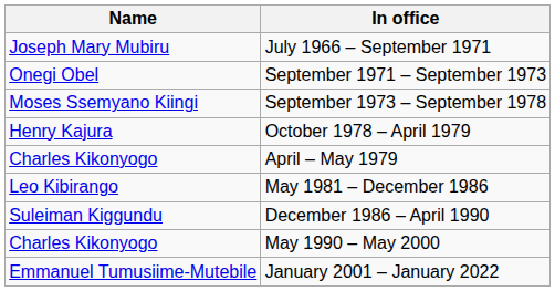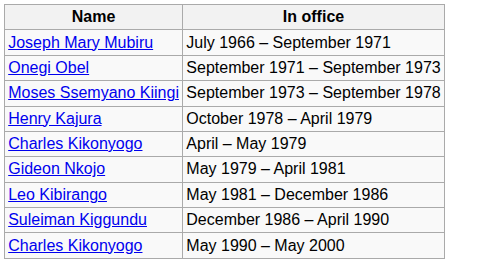+ row: Gideon Nkojo | May 1979 – April 1981
- row: Emmanuel Tumusiime-Mutebile | January 2001 – January 2022
